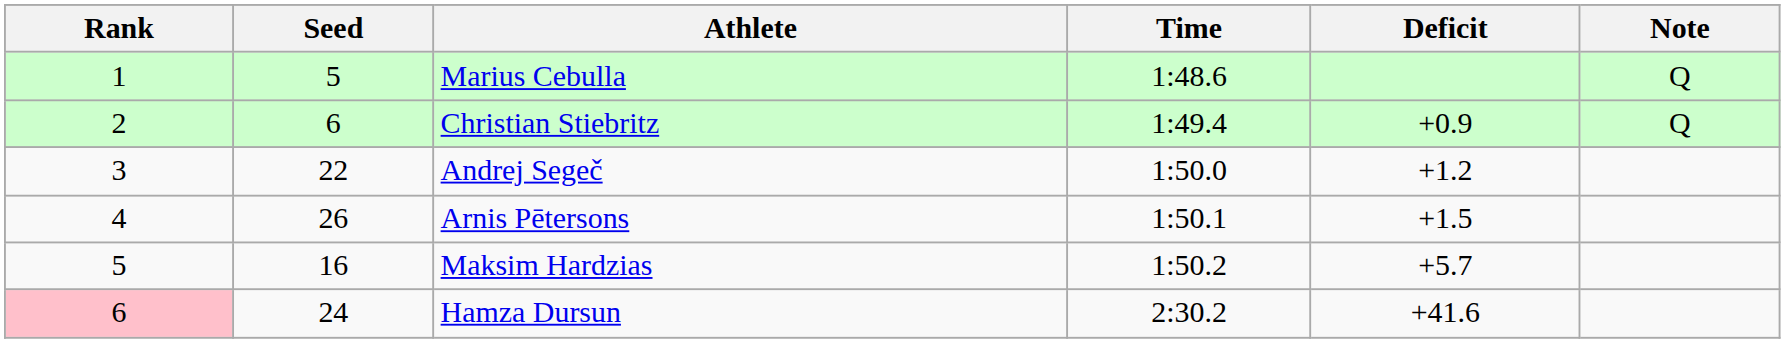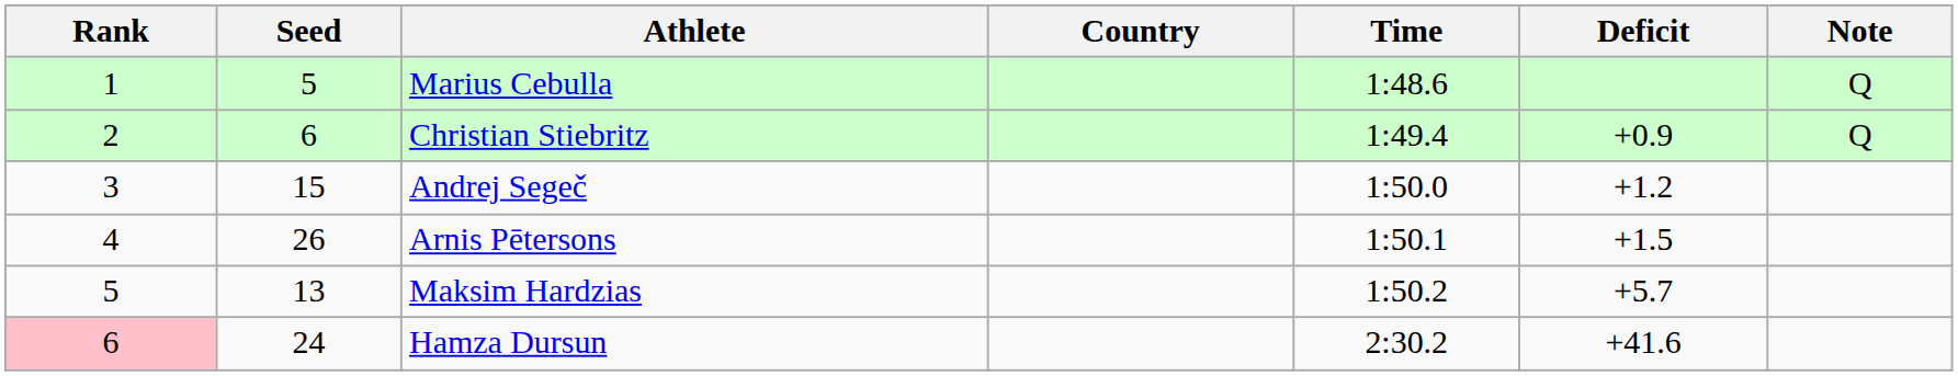+ column: Country
Andrej Segeč | Seed: 22 -> 15
Maksim Hardzias | Seed: 16 -> 13
